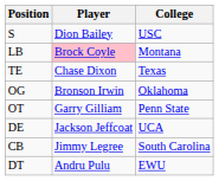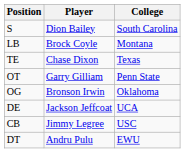S | College: USC -> South Carolina
LB | Player: pink background -> no background
rows swapped: OT <-> OG
CB | College: South Carolina -> USC
